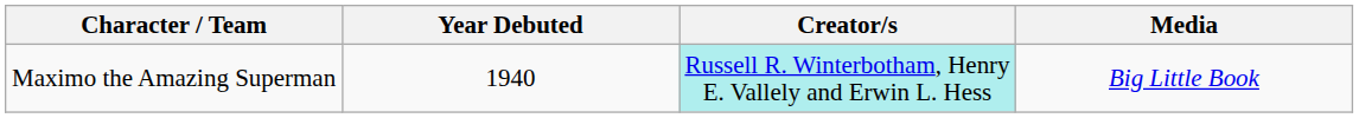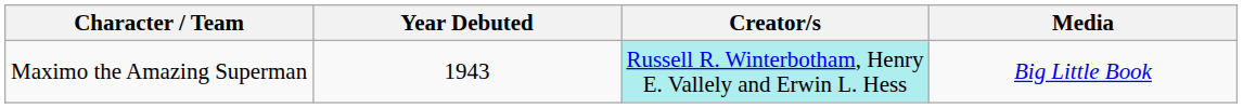Maximo the Amazing Superman | Year Debuted: 1940 -> 1943
